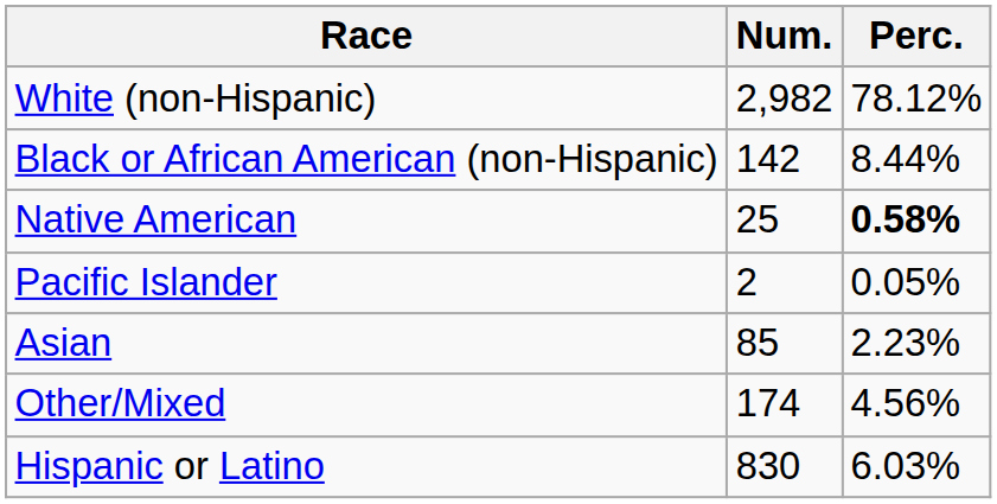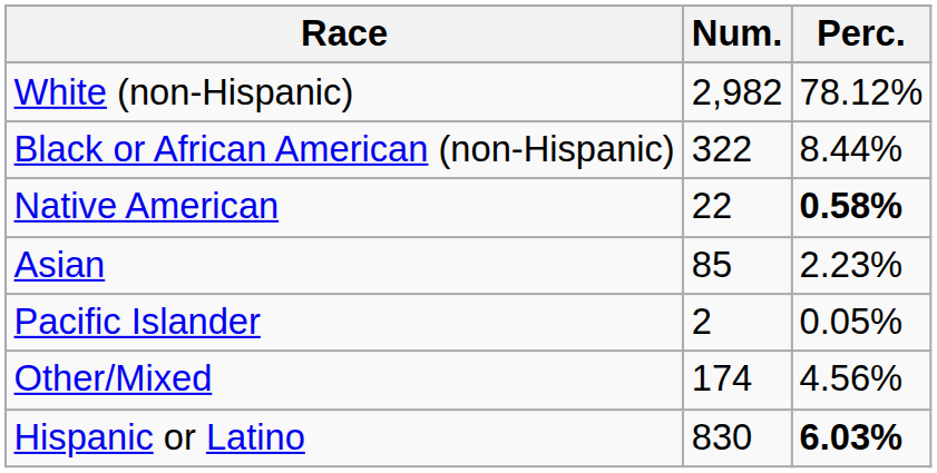Black or African American (non-Hispanic) | Num.: 142 -> 322
Native American | Num.: 25 -> 22
rows swapped: Asian <-> Pacific Islander
Hispanic or Latino | Perc.: normal -> bold
